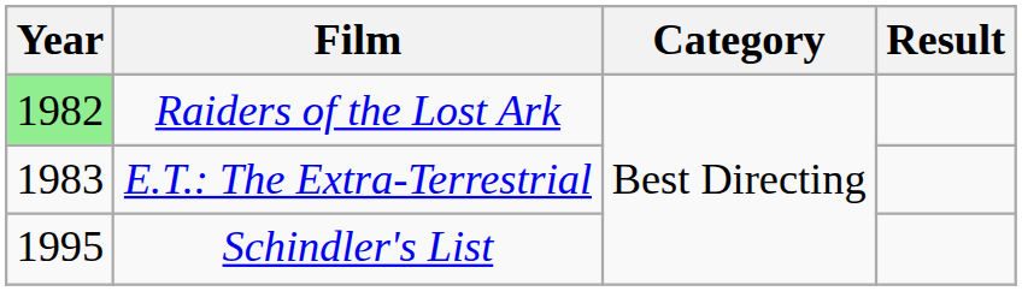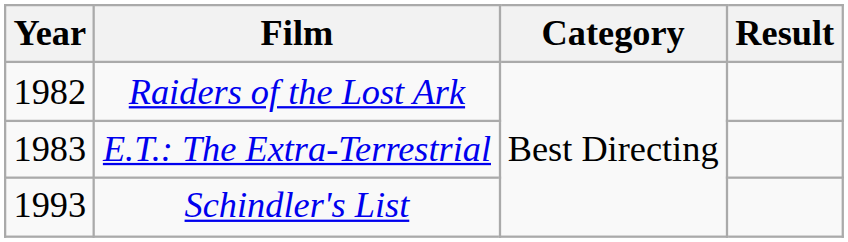Raiders of the Lost Ark | Year: lightgreen background -> no background
Schindler's List | Year: 1995 -> 1993
